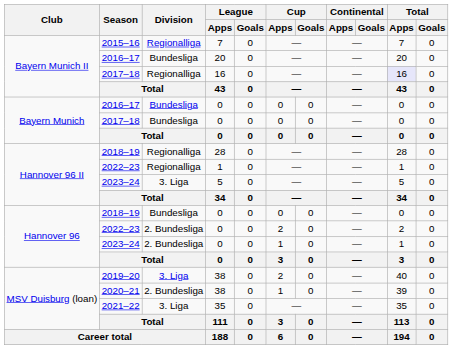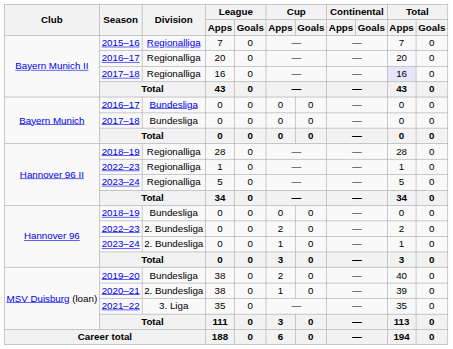2016–17 / 20 | Division: Bundesliga -> Regionalliga
2023–24 / 5 | Division: 3. Liga -> Regionalliga
2019–20 | Division: 3. Liga -> Bundesliga
